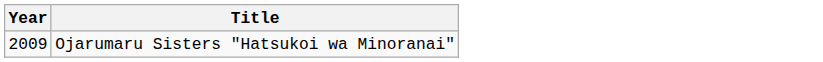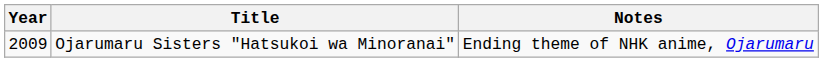+ column: Notes | Ending theme of NHK anime, Ojarumaru
